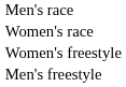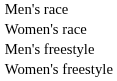rows swapped: Men's freestyle <-> Women's freestyle
